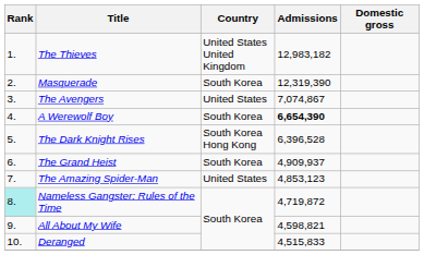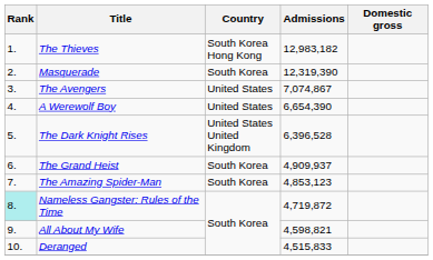The Thieves | Country: United States United Kingdom -> South Korea Hong Kong
A Werewolf Boy | Country: South Korea -> United States
A Werewolf Boy | Admissions: bold -> normal
The Dark Knight Rises | Country: South Korea Hong Kong -> United States United Kingdom
The Amazing Spider-Man | Country: United States -> South Korea
